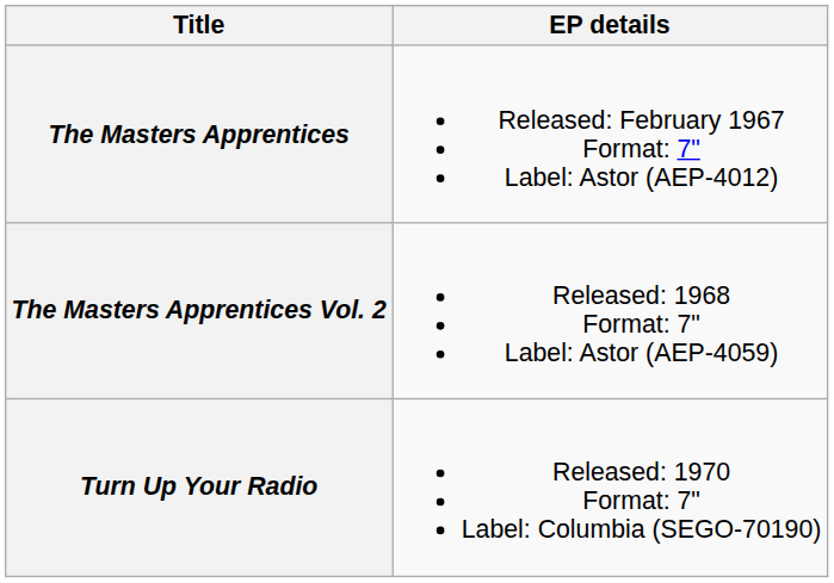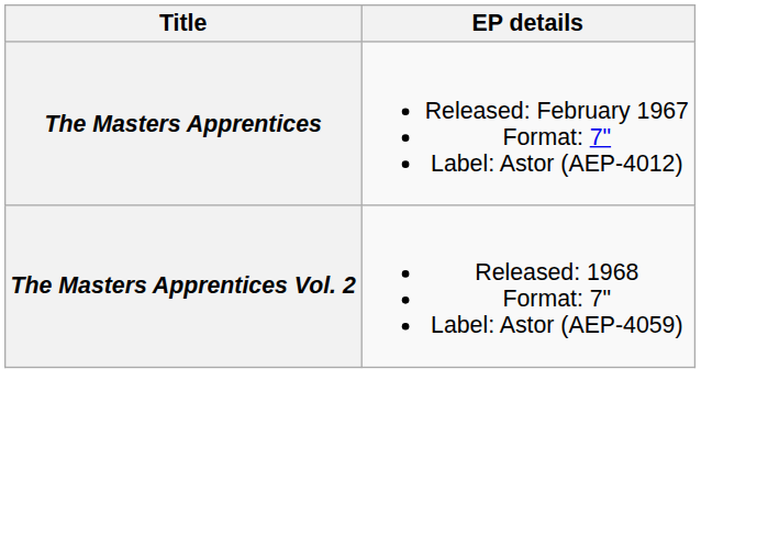- row: Turn Up Your Radio | Released: 1970 Format: 7" Label: Columbia (SEGO-70190)
